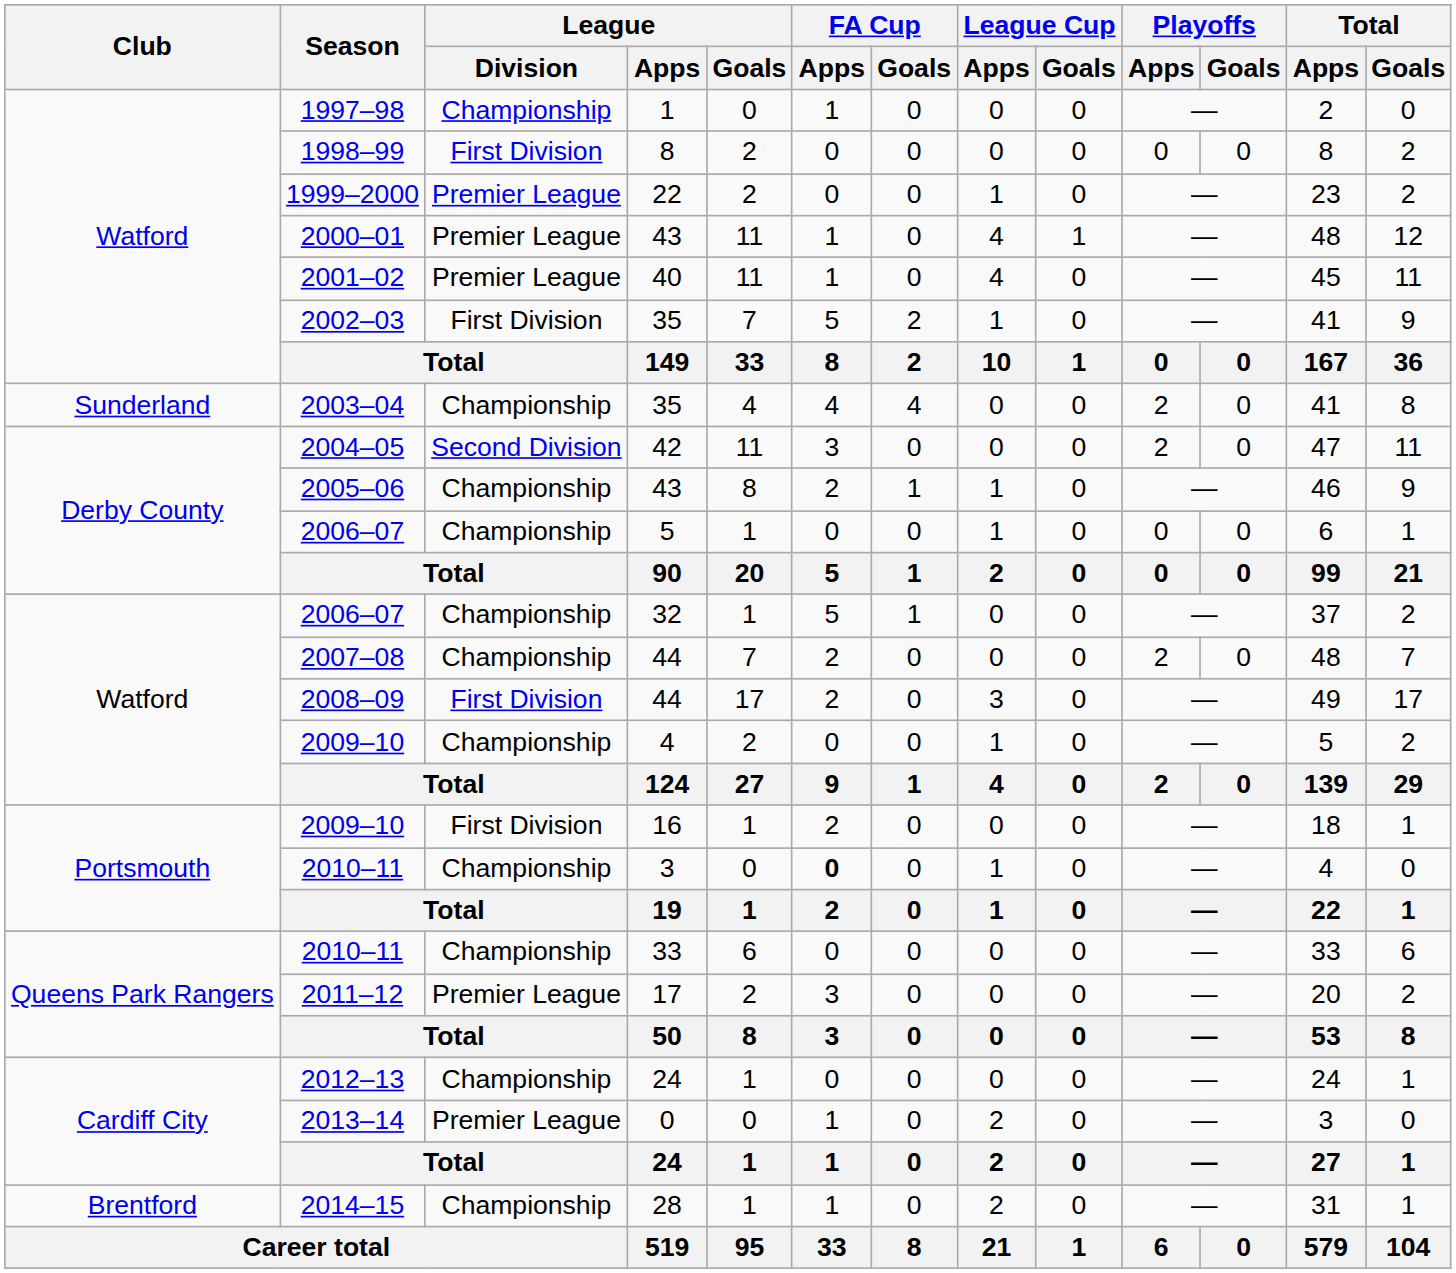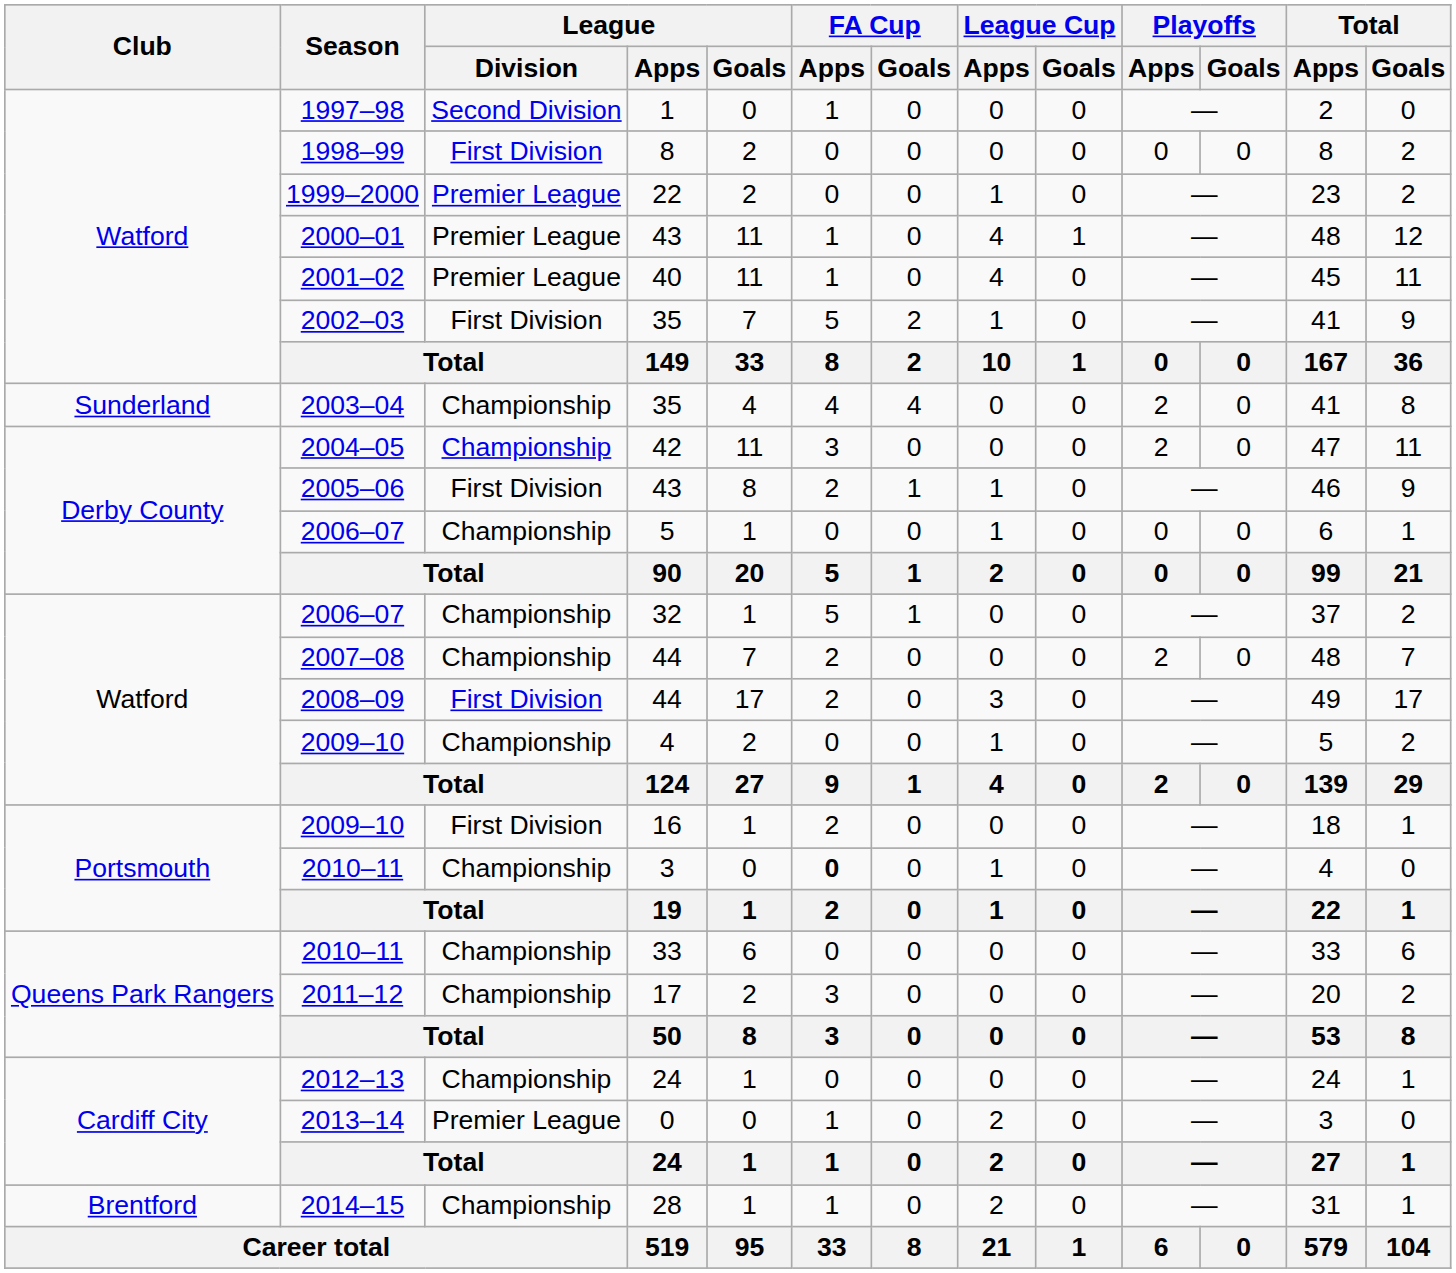1997–98 | League / Division: Championship -> Second Division
2004–05 | League / Division: Second Division -> Championship
2005–06 | League / Division: Championship -> First Division
2011–12 | League / Division: Premier League -> Championship
